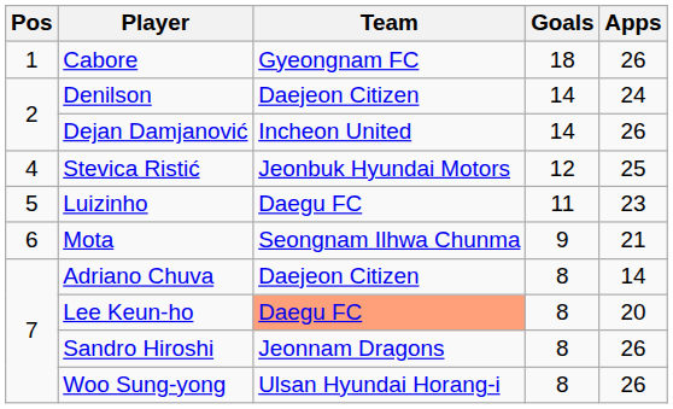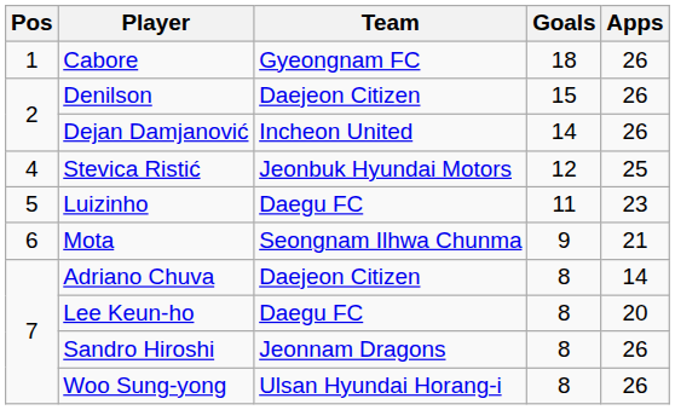Denilson | Goals: 14 -> 15
Denilson | Apps: 24 -> 26
Lee Keun-ho | Team: lightsalmon background -> no background
